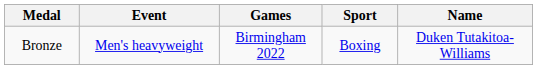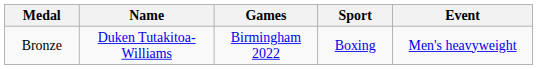columns swapped: Name <-> Event
